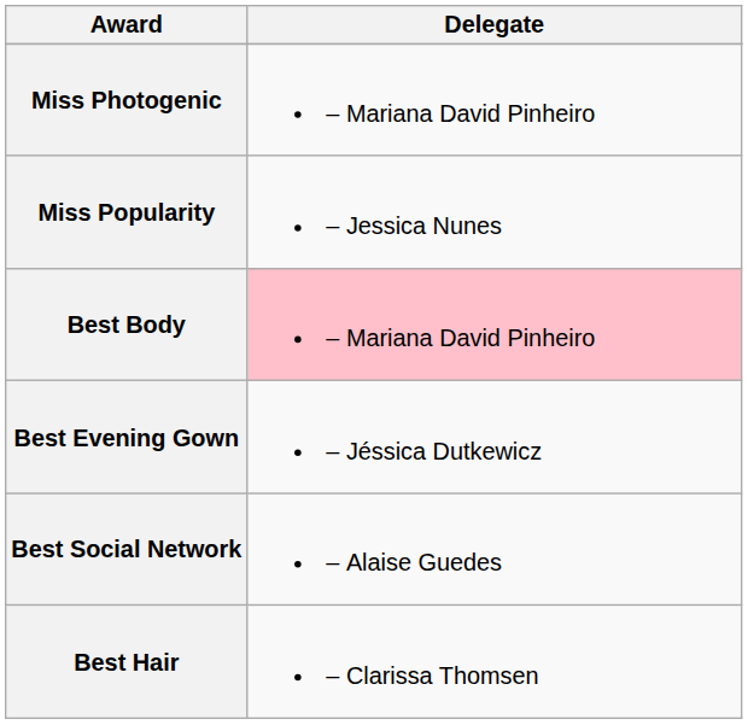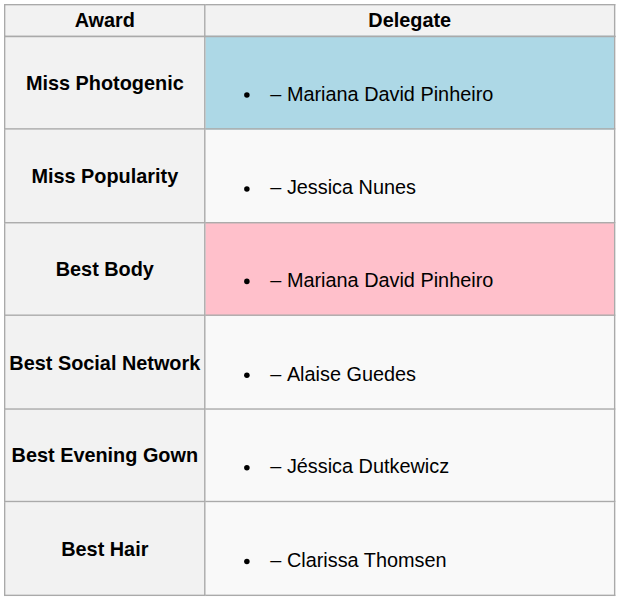Miss Photogenic | Delegate: no background -> lightblue background
rows swapped: Best Evening Gown <-> Best Social Network
